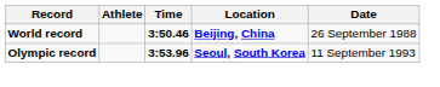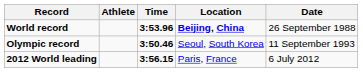World record | Time: 3:50.46 -> 3:53.96
Olympic record | Time: 3:53.96 -> 3:50.46
Olympic record | Location: bold -> normal
+ row: 2012 World leading | 3:56.15 | Paris, France | 6 July 2012
